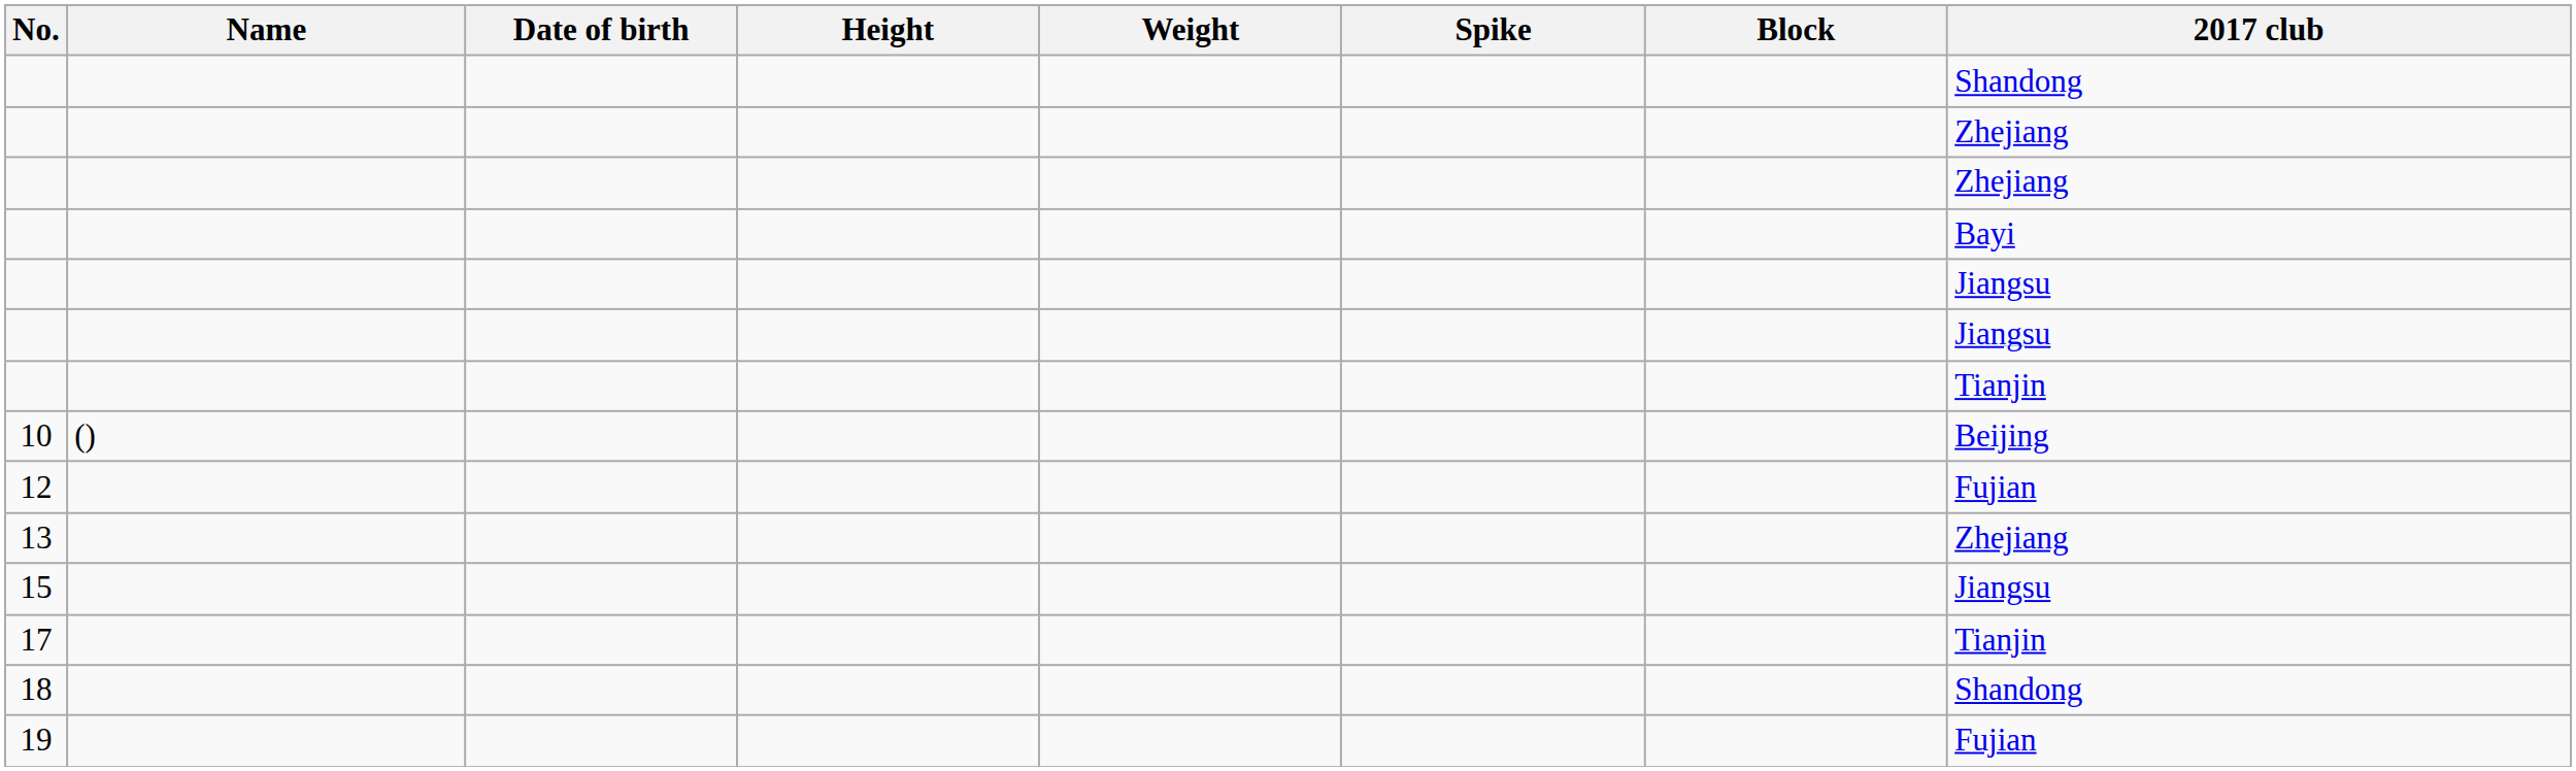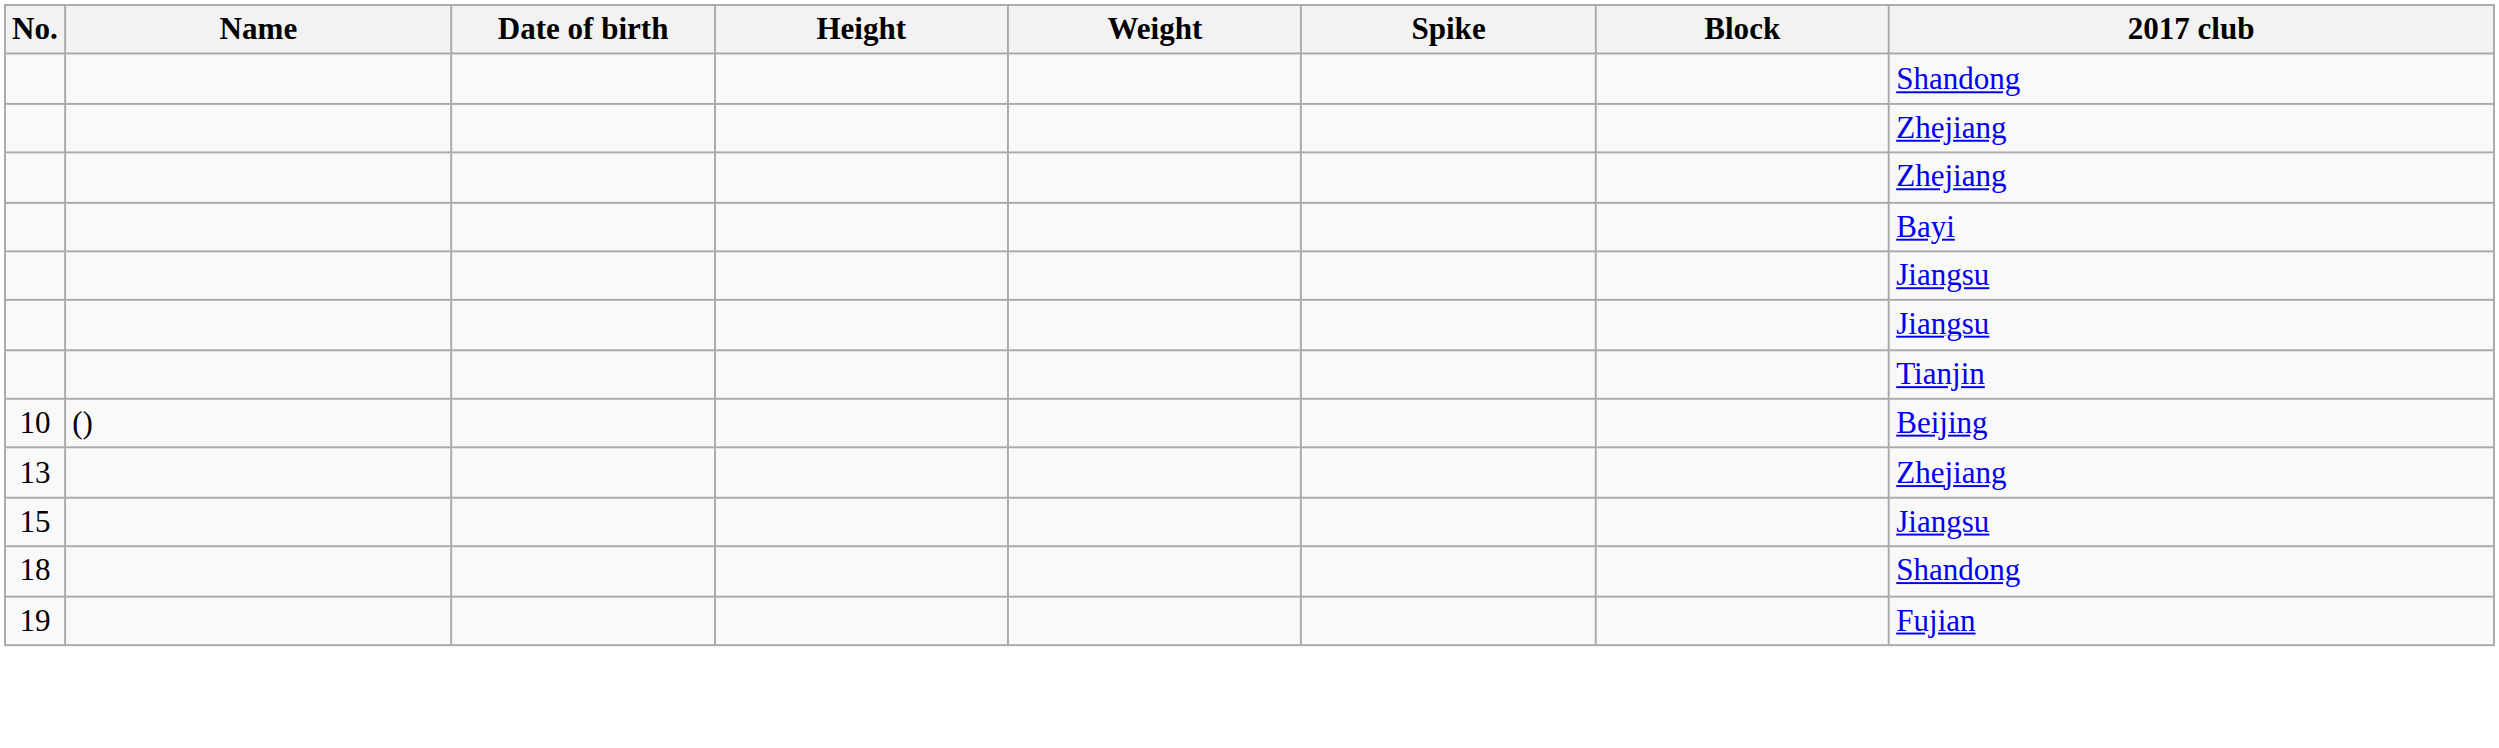- row: 12 | Fujian
- row: 17 | Tianjin
